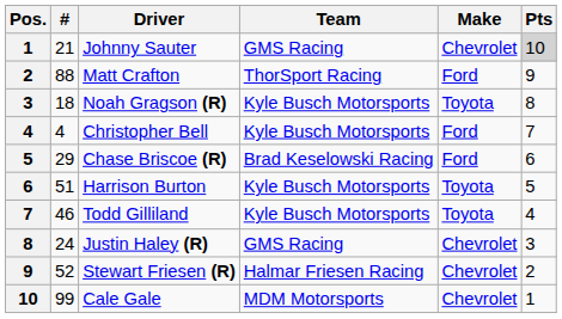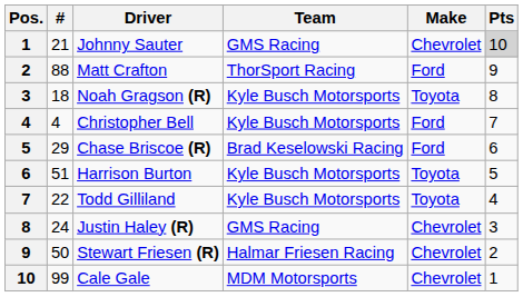Todd Gilliland | #: 46 -> 22
Stewart Friesen (R) | #: 52 -> 50
